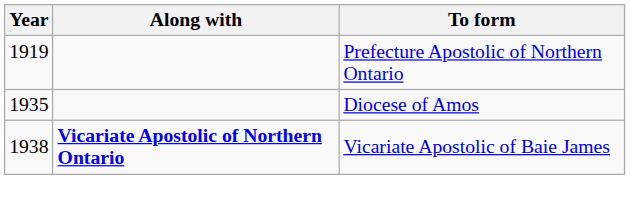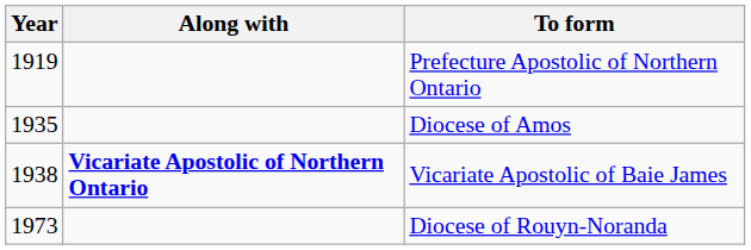+ row: 1973 | Diocese of Rouyn-Noranda
